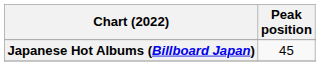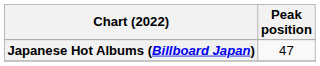Japanese Hot Albums (Billboard Japan) | Peak position: 45 -> 47
